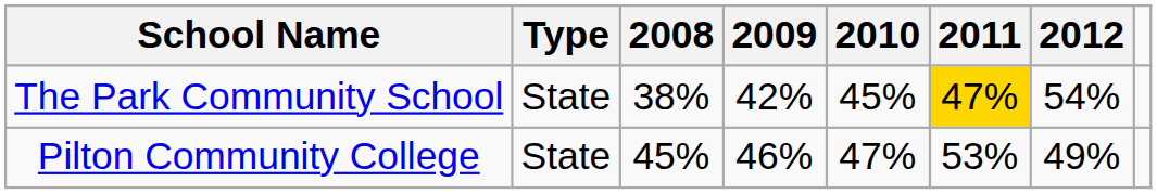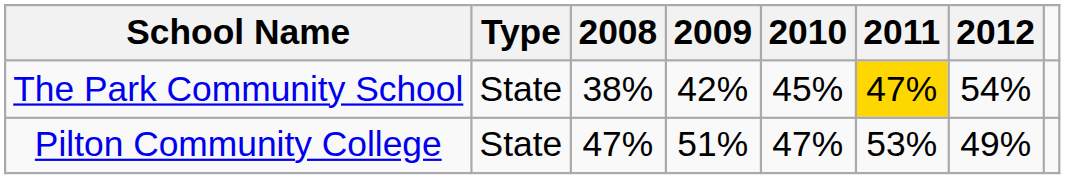Pilton Community College | 2008: 45% -> 47%
Pilton Community College | 2009: 46% -> 51%
